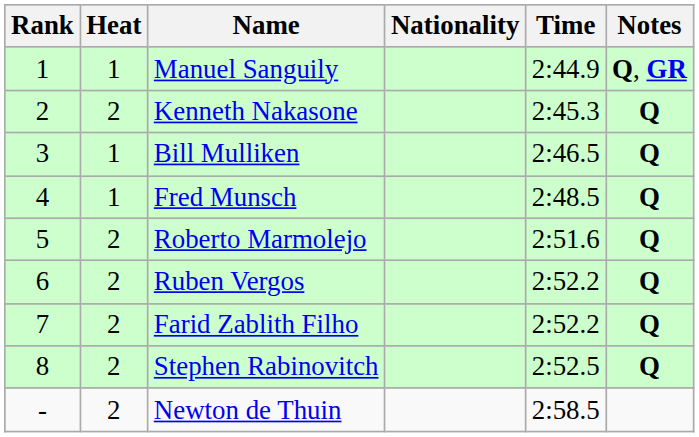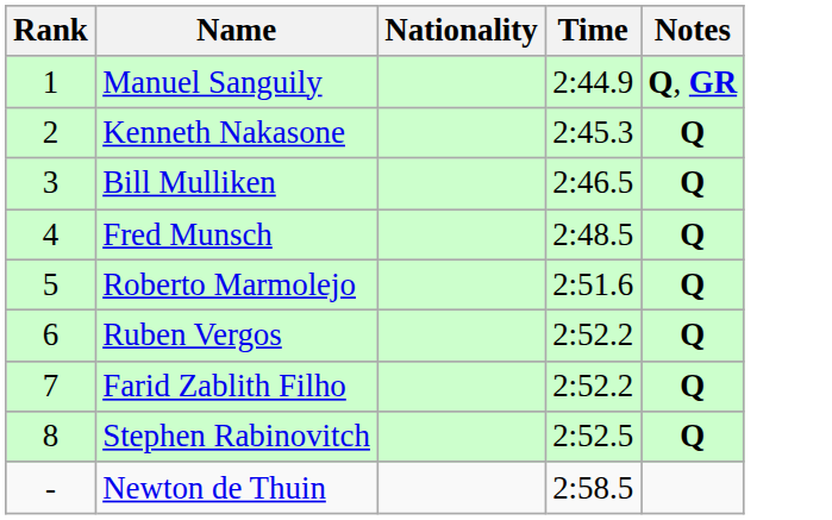- column: Heat | 1 | 2 | 1 | 1 | 2 | 2 | 2 | 2 | 2
